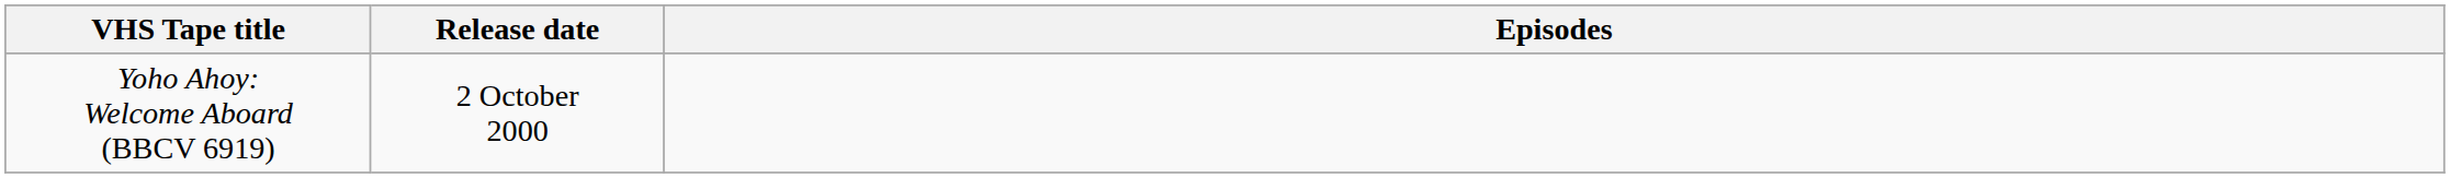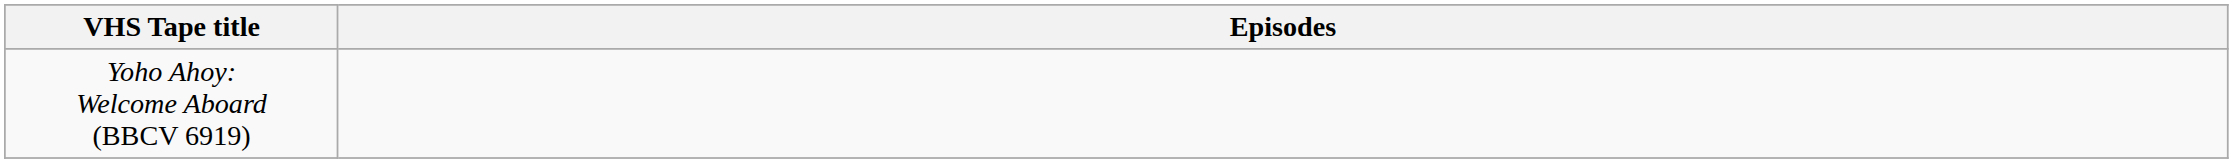- column: Release date | 2 October 2000
